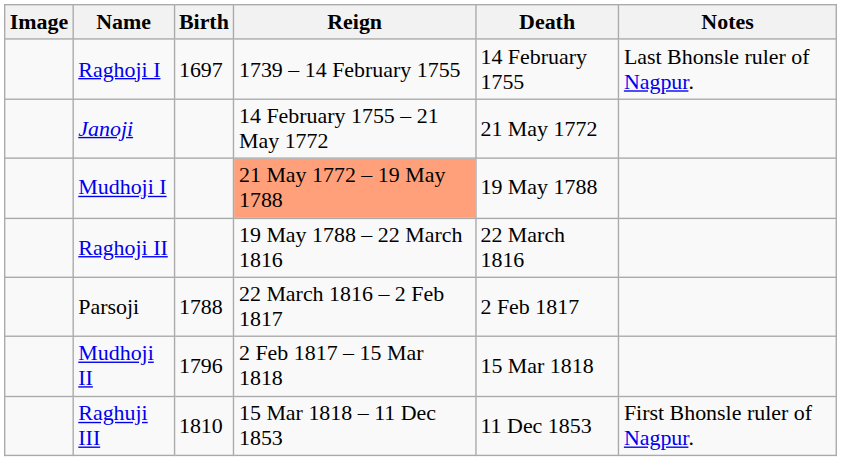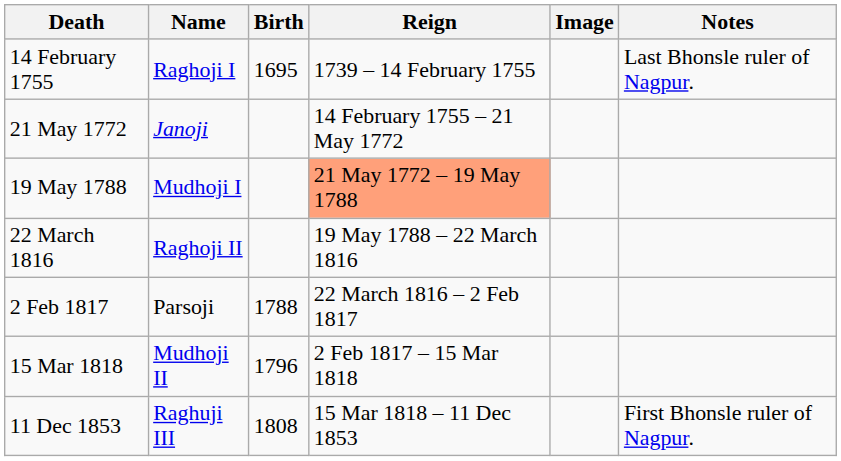columns swapped: Image <-> Death
Raghoji I | Birth: 1697 -> 1695
Raghuji III | Birth: 1810 -> 1808
